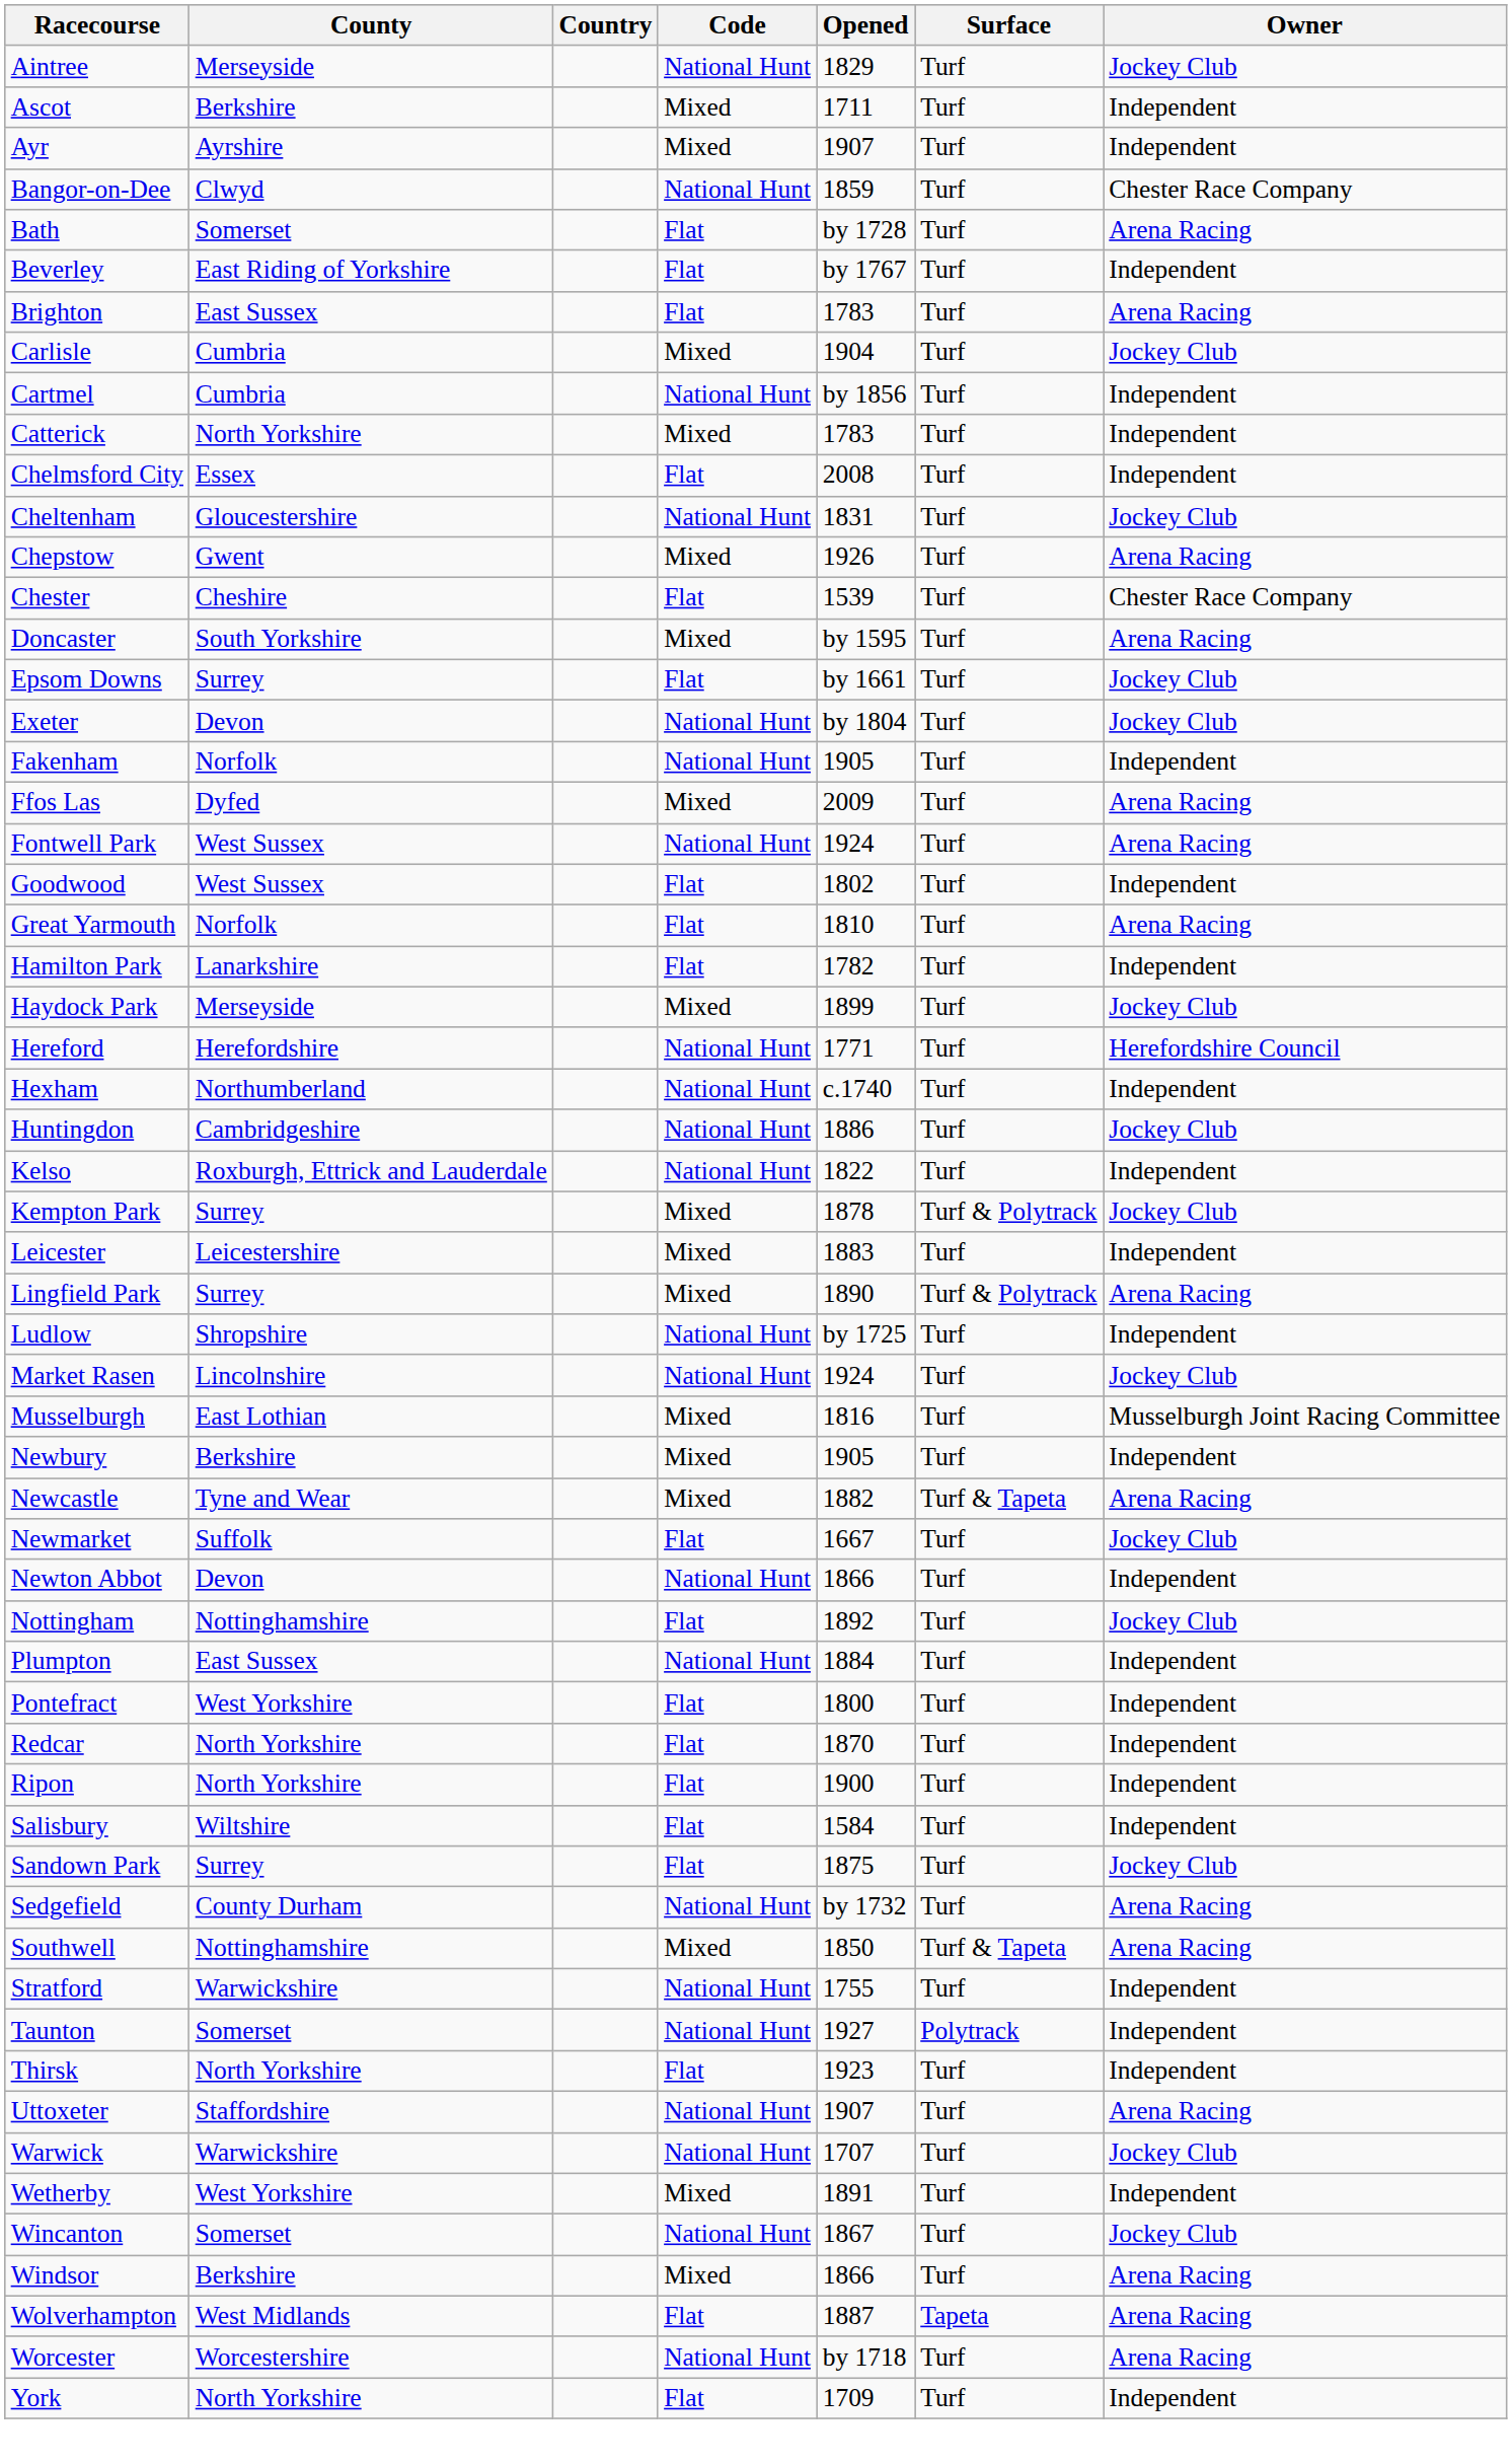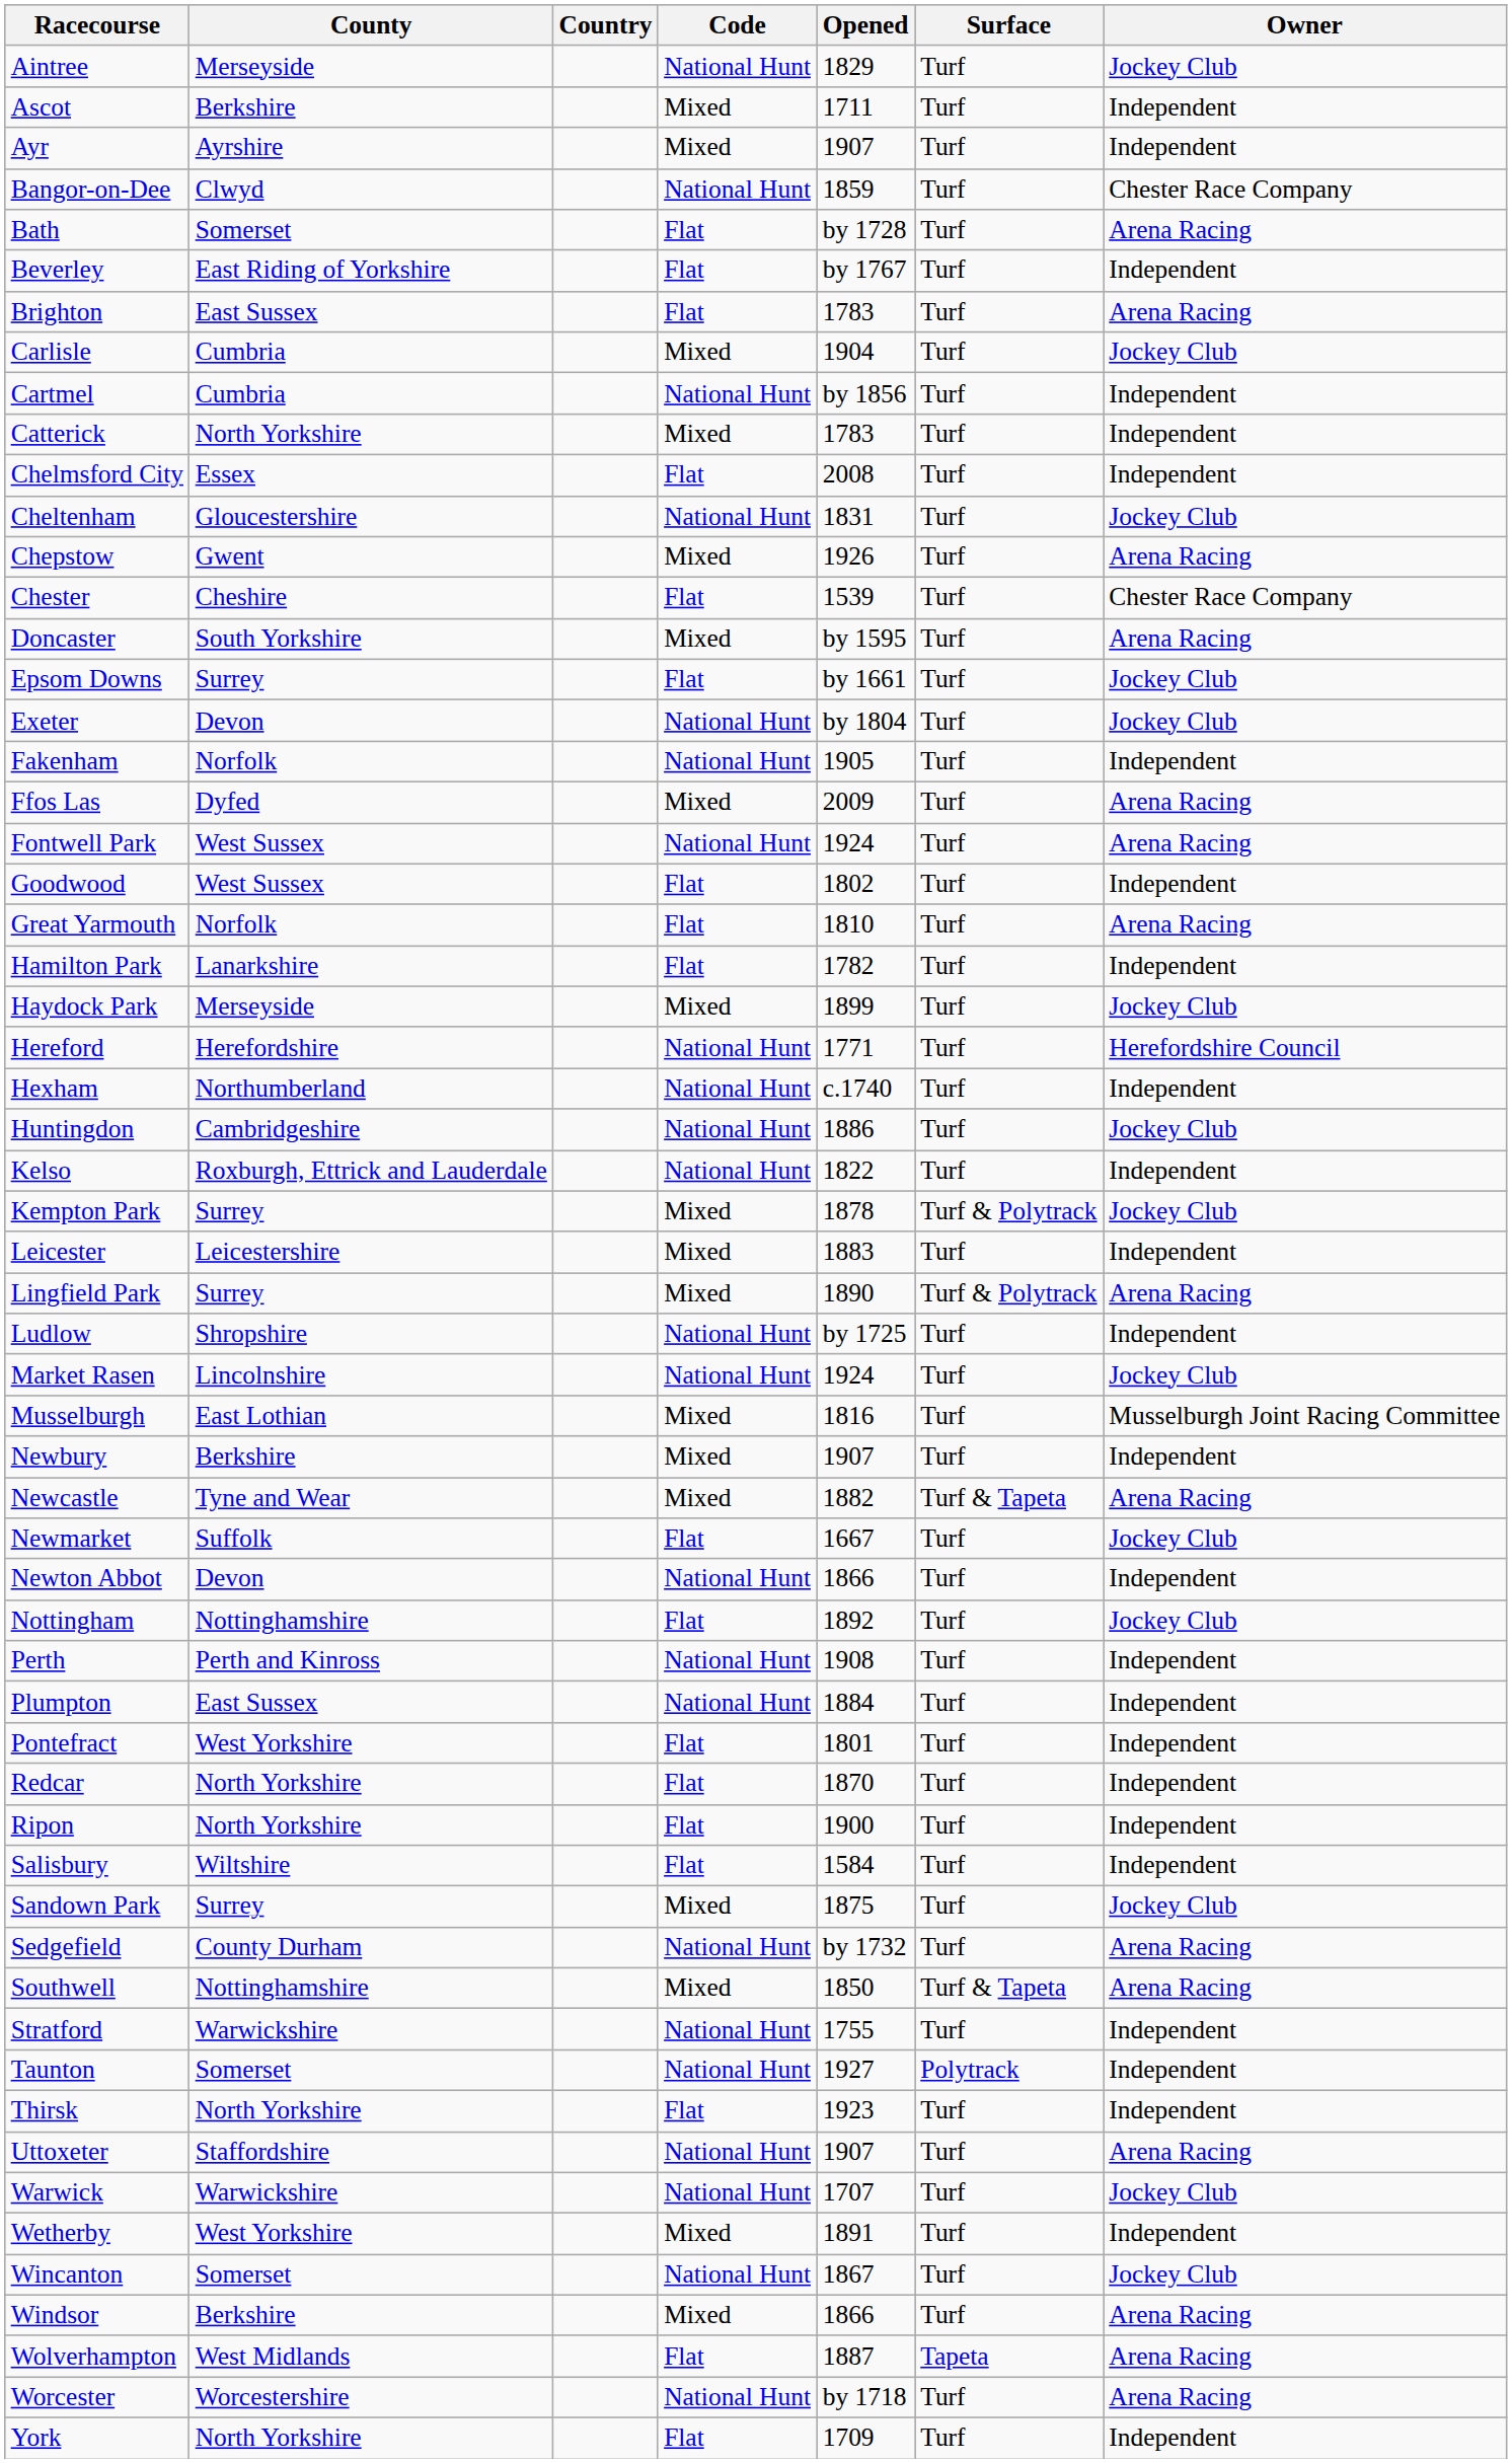Newbury | Opened: 1905 -> 1907
+ row: Perth | Perth and Kinross | National Hunt | 1908 | Turf | Independent
Pontefract | Opened: 1800 -> 1801
Sandown Park | Code: Flat -> Mixed
